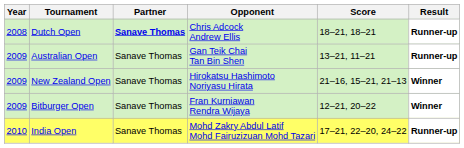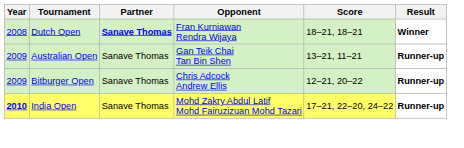Dutch Open | Opponent: Chris Adcock Andrew Ellis -> Fran Kurniawan Rendra Wijaya
Dutch Open | Result: Runner-up -> Winner
- row: 2009 | New Zealand Open | Sanave Thomas | Hirokatsu Hashimoto Noriyasu Hirata | 21–16, 15–21, 21–13 | Winner
Bitburger Open | Opponent: Fran Kurniawan Rendra Wijaya -> Chris Adcock Andrew Ellis
Bitburger Open | Result: Winner -> Runner-up
India Open | Year: normal -> bold
